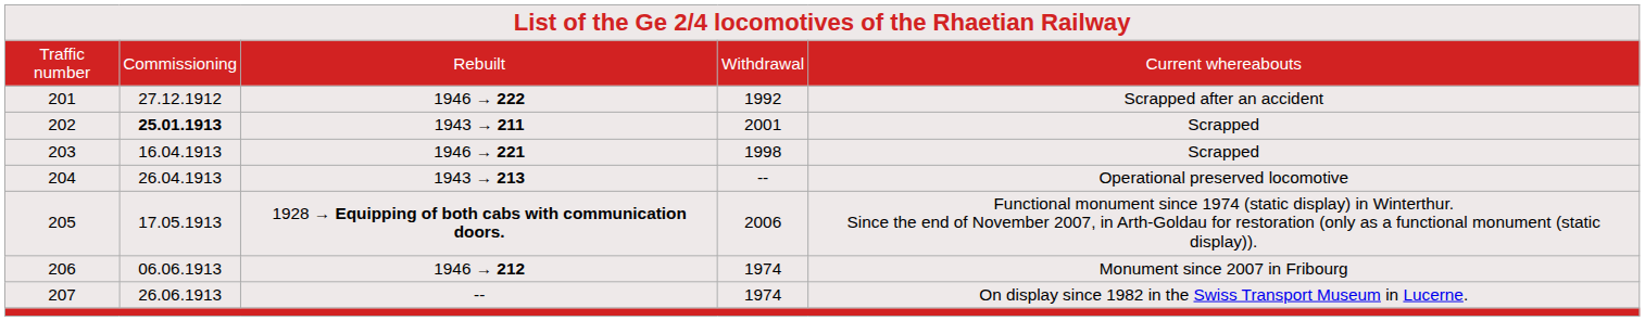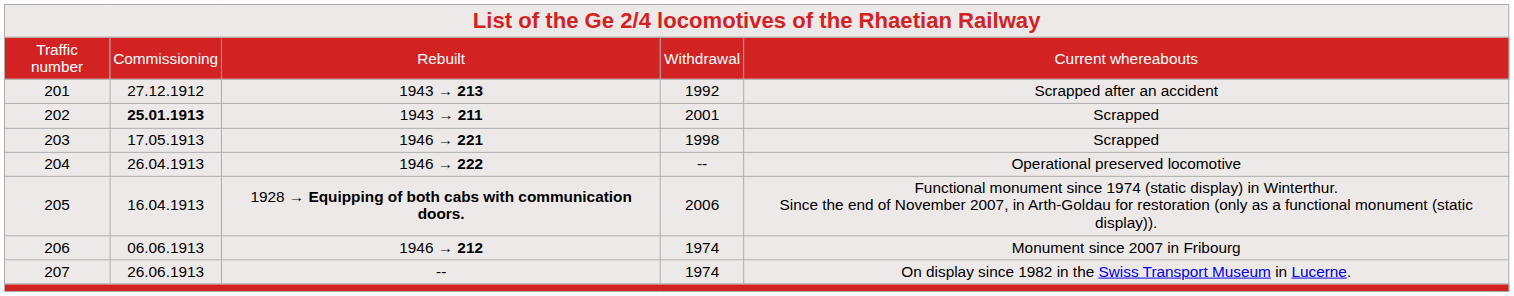201 | column 3: 1946 → 222 -> 1943 → 213
203 | column 2: 16.04.1913 -> 17.05.1913
204 | column 3: 1943 → 213 -> 1946 → 222
205 | column 2: 17.05.1913 -> 16.04.1913
